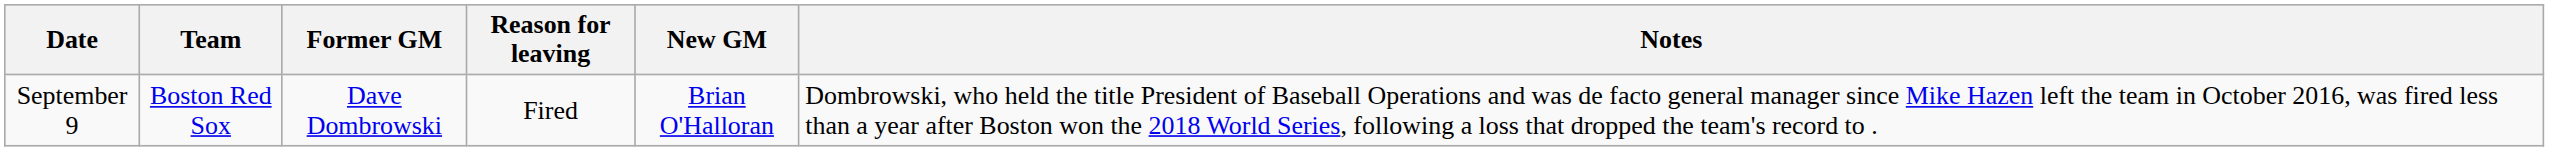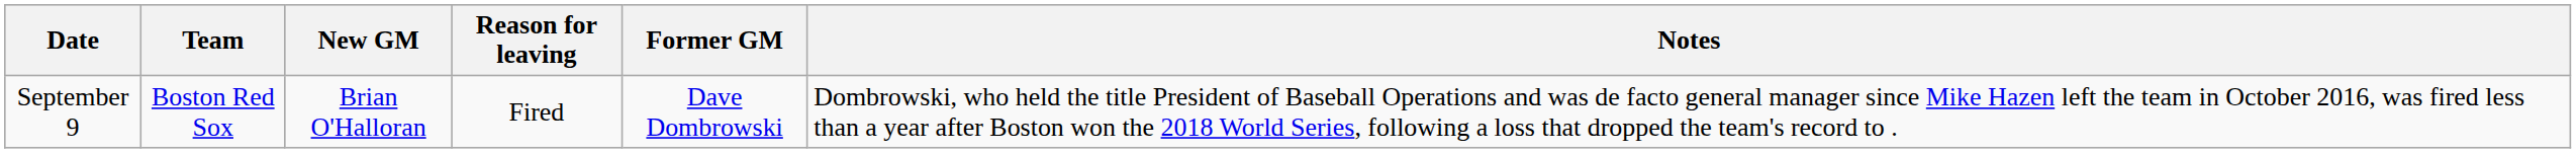columns swapped: Former GM <-> New GM
